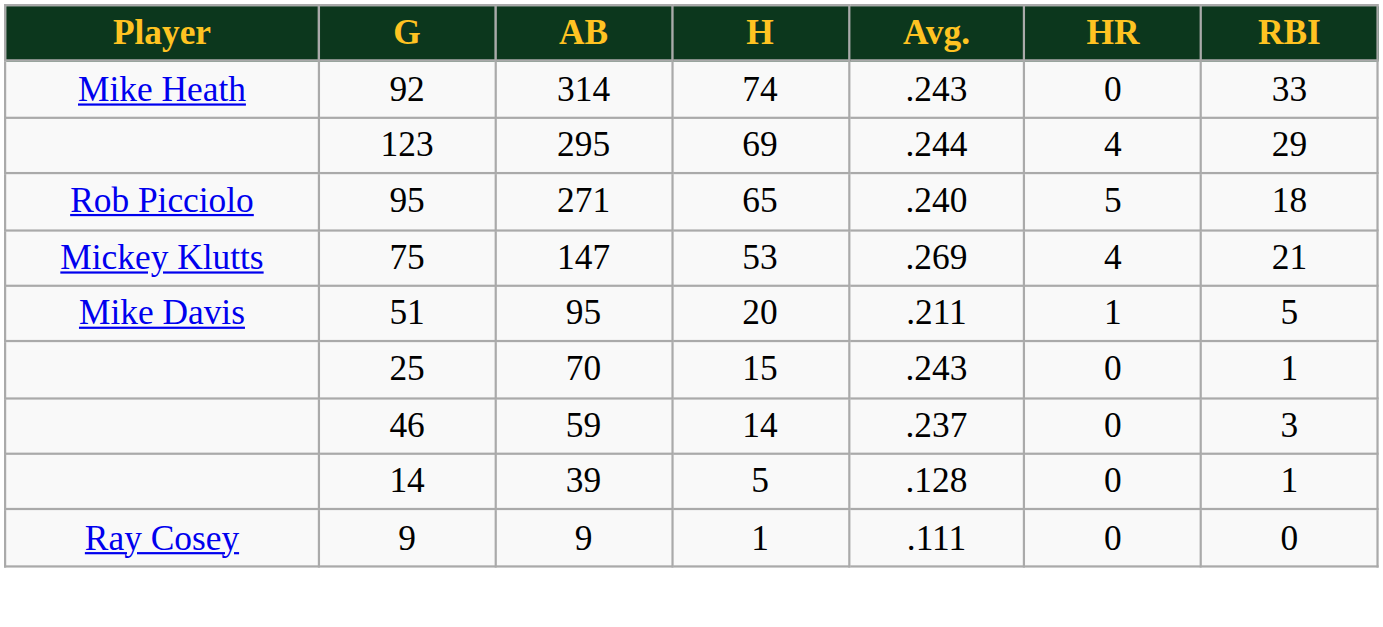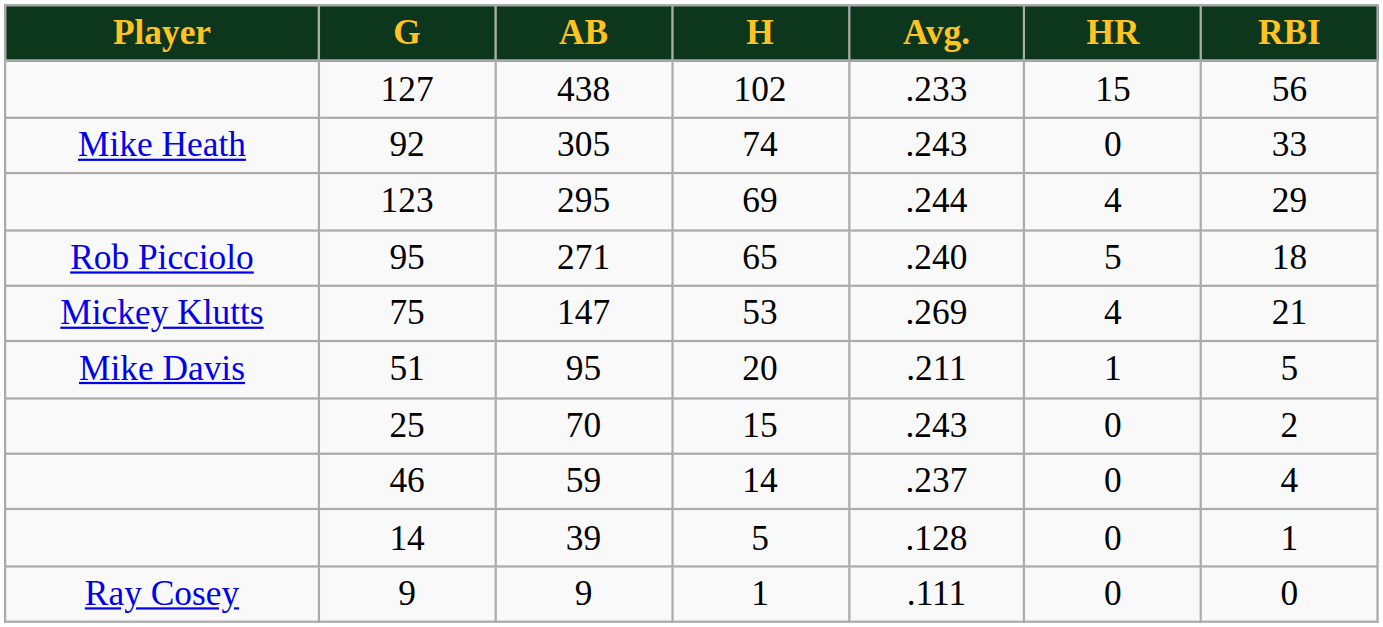+ row: 127 | 438 | 102 | .233 | 15 | 56
92 | AB: 314 -> 305
25 | RBI: 1 -> 2
46 | RBI: 3 -> 4
